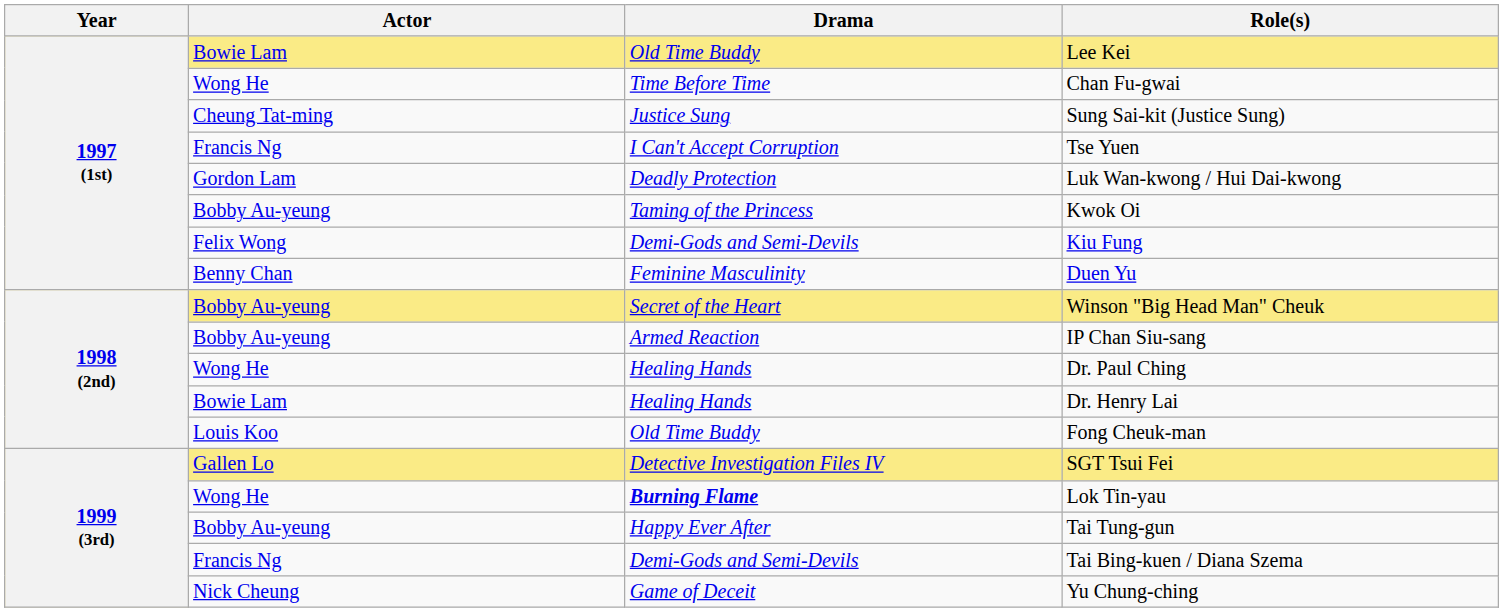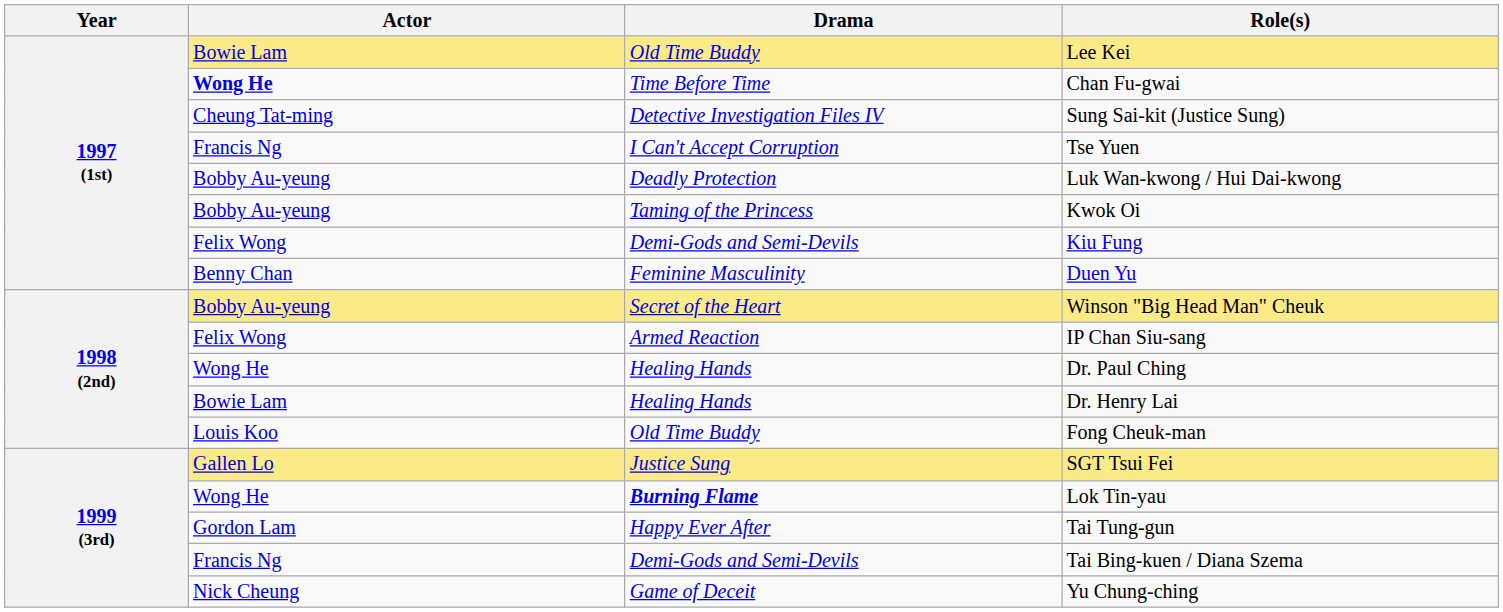Chan Fu-gwai | Actor: normal -> bold
Sung Sai-kit (Justice Sung) | Drama: Justice Sung -> Detective Investigation Files IV
Luk Wan-kwong / Hui Dai-kwong | Actor: Gordon Lam -> Bobby Au-yeung
IP Chan Siu-sang | Actor: Bobby Au-yeung -> Felix Wong
SGT Tsui Fei | Drama: Detective Investigation Files IV -> Justice Sung
Tai Tung-gun | Actor: Bobby Au-yeung -> Gordon Lam
